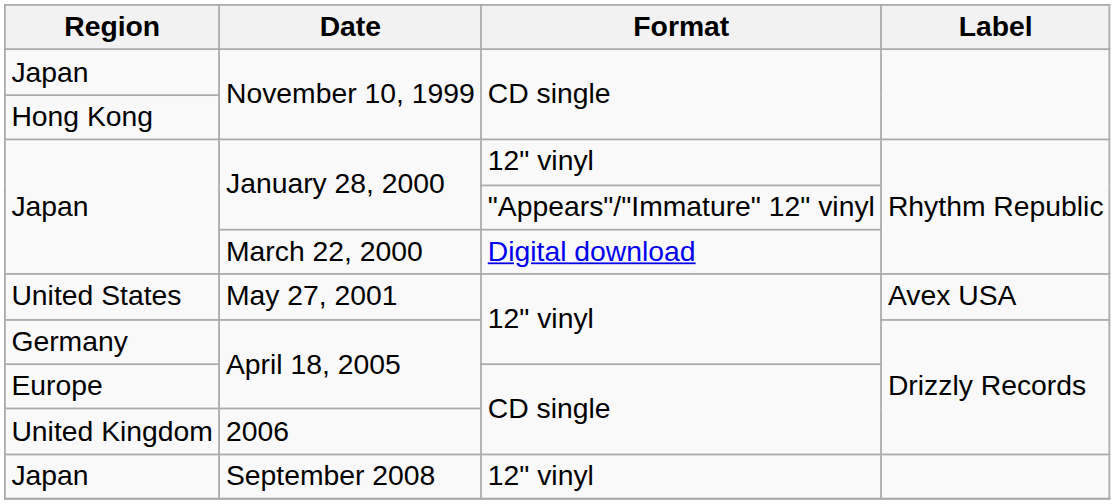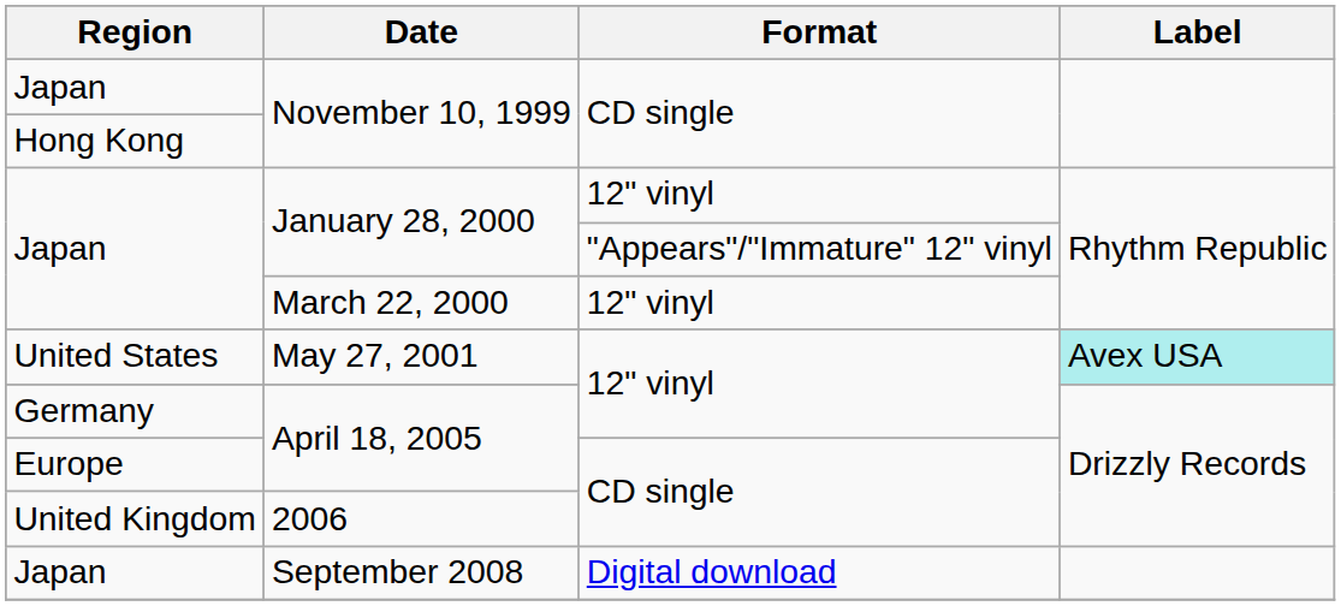March 22, 2000 | Format: Digital download -> 12" vinyl
May 27, 2001 | Label: no background -> paleturquoise background
September 2008 | Format: 12" vinyl -> Digital download
